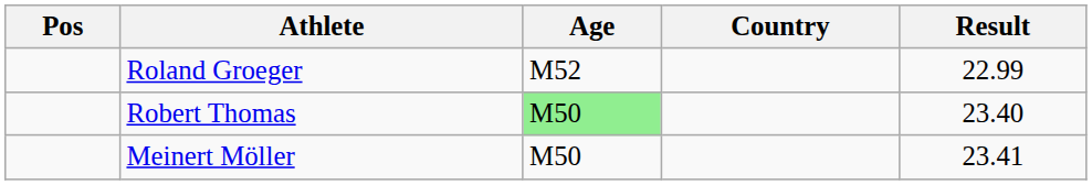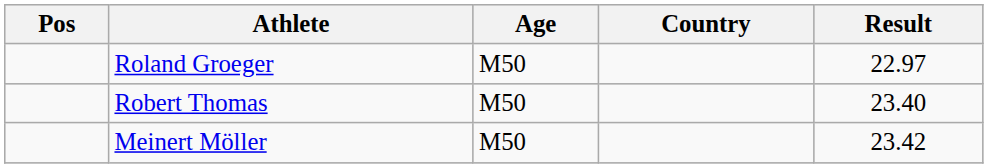Roland Groeger | Age: M52 -> M50
Roland Groeger | Result: 22.99 -> 22.97
Robert Thomas | Age: lightgreen background -> no background
Meinert Möller | Result: 23.41 -> 23.42
